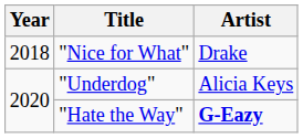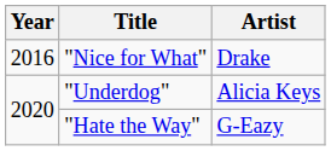"Nice for What" | Year: 2018 -> 2016
"Hate the Way" | Artist: bold -> normal
